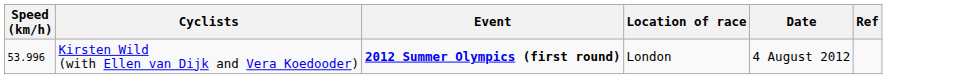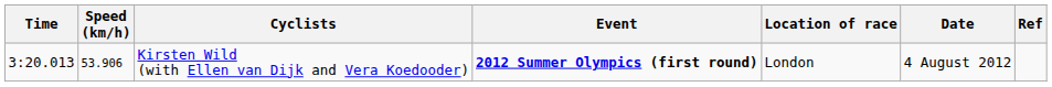+ column: Time | 3:20.013
Kirsten Wild (with Ellen van Dijk and Vera Koedooder) | Speed (km/h): 53.996 -> 53.906
